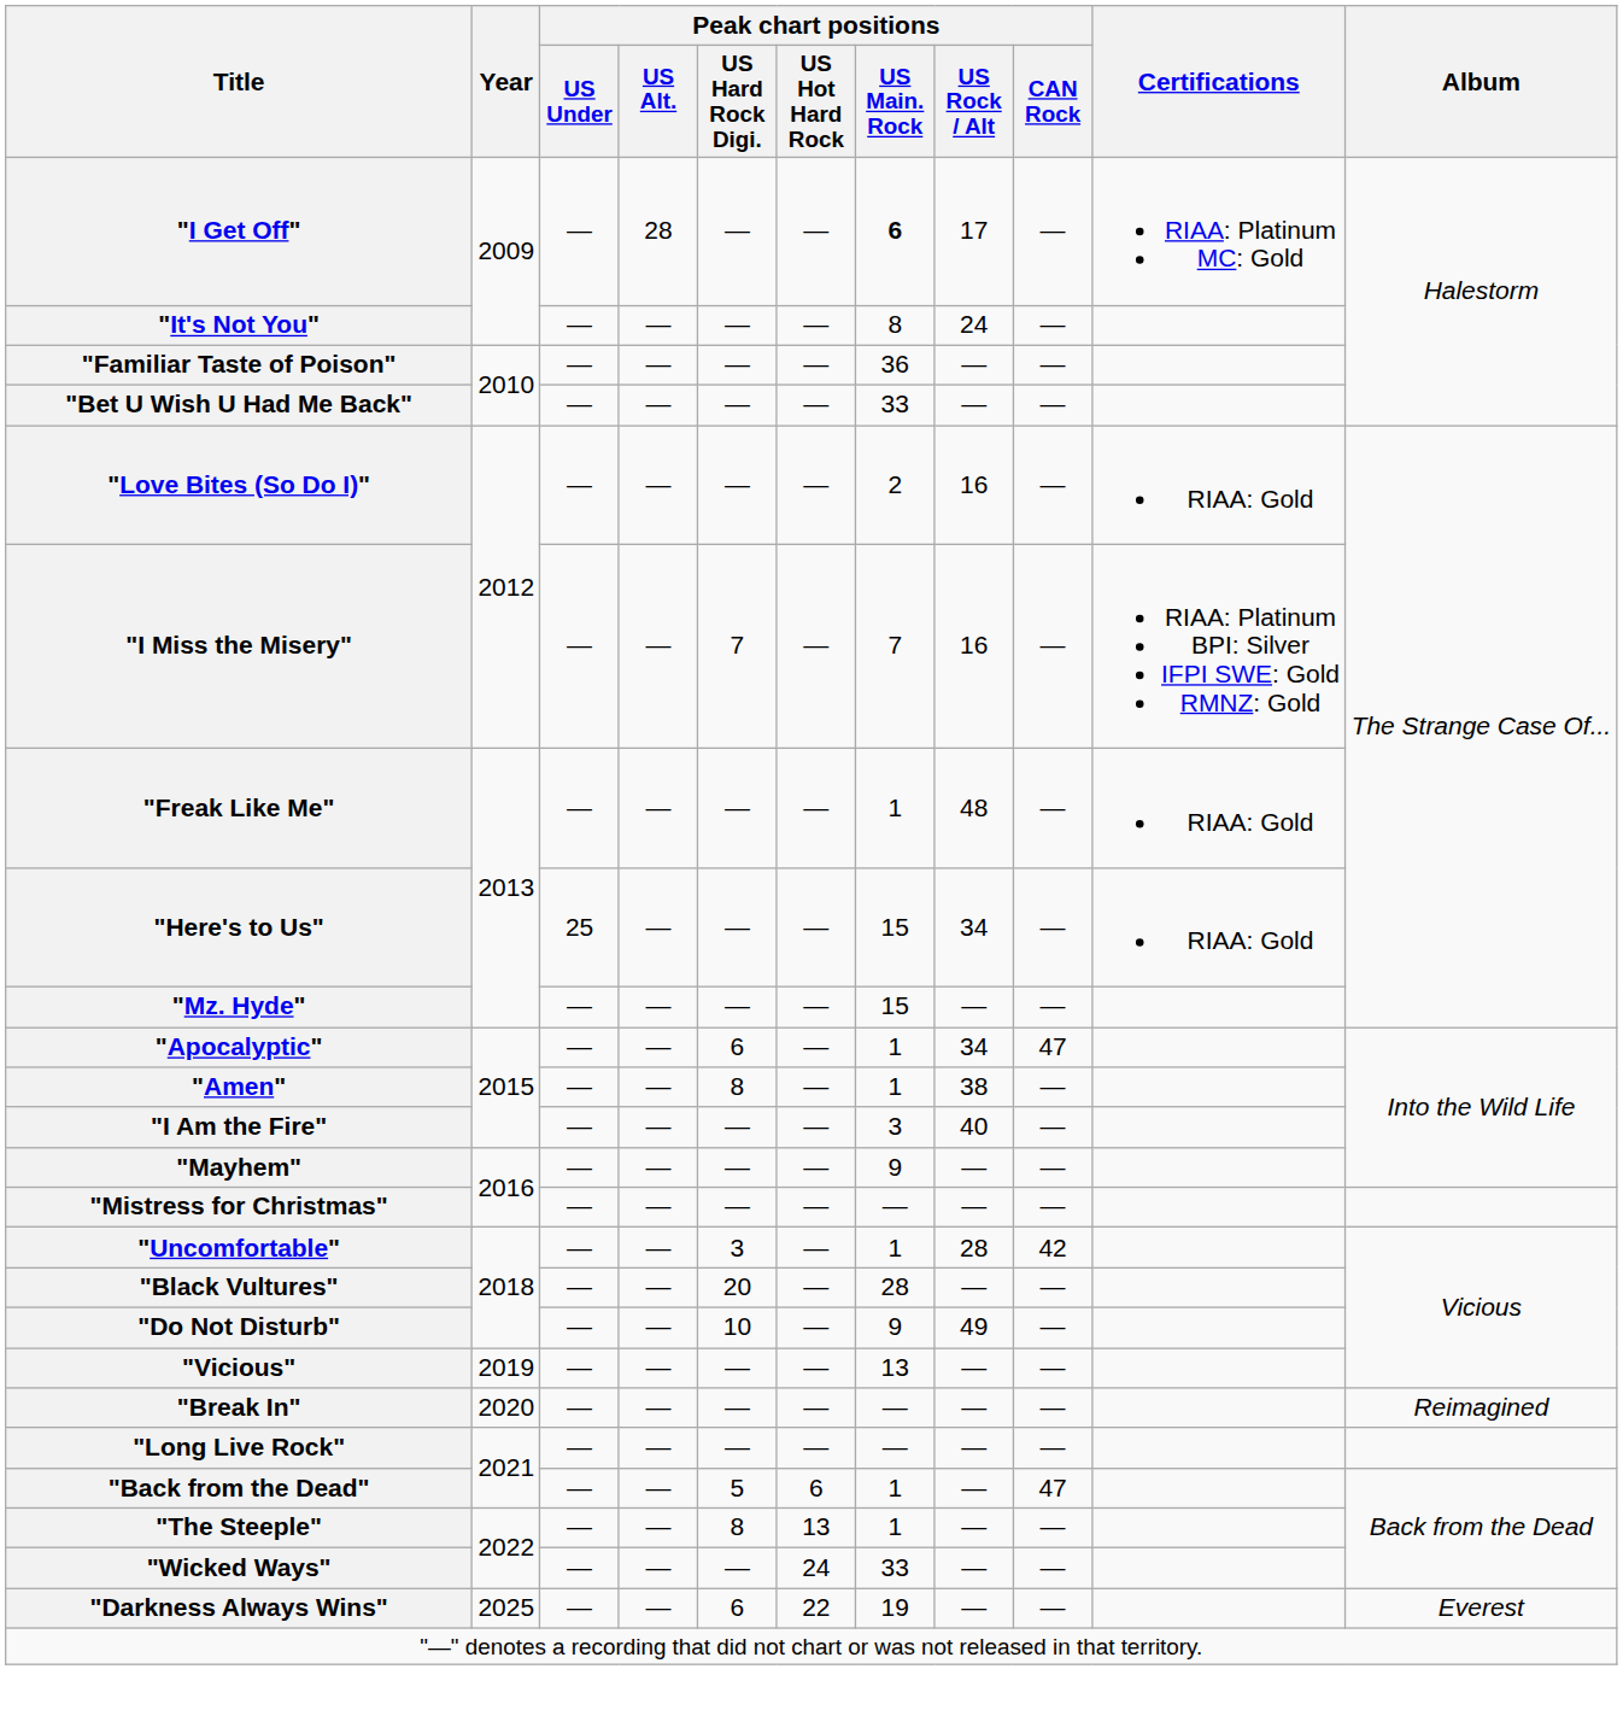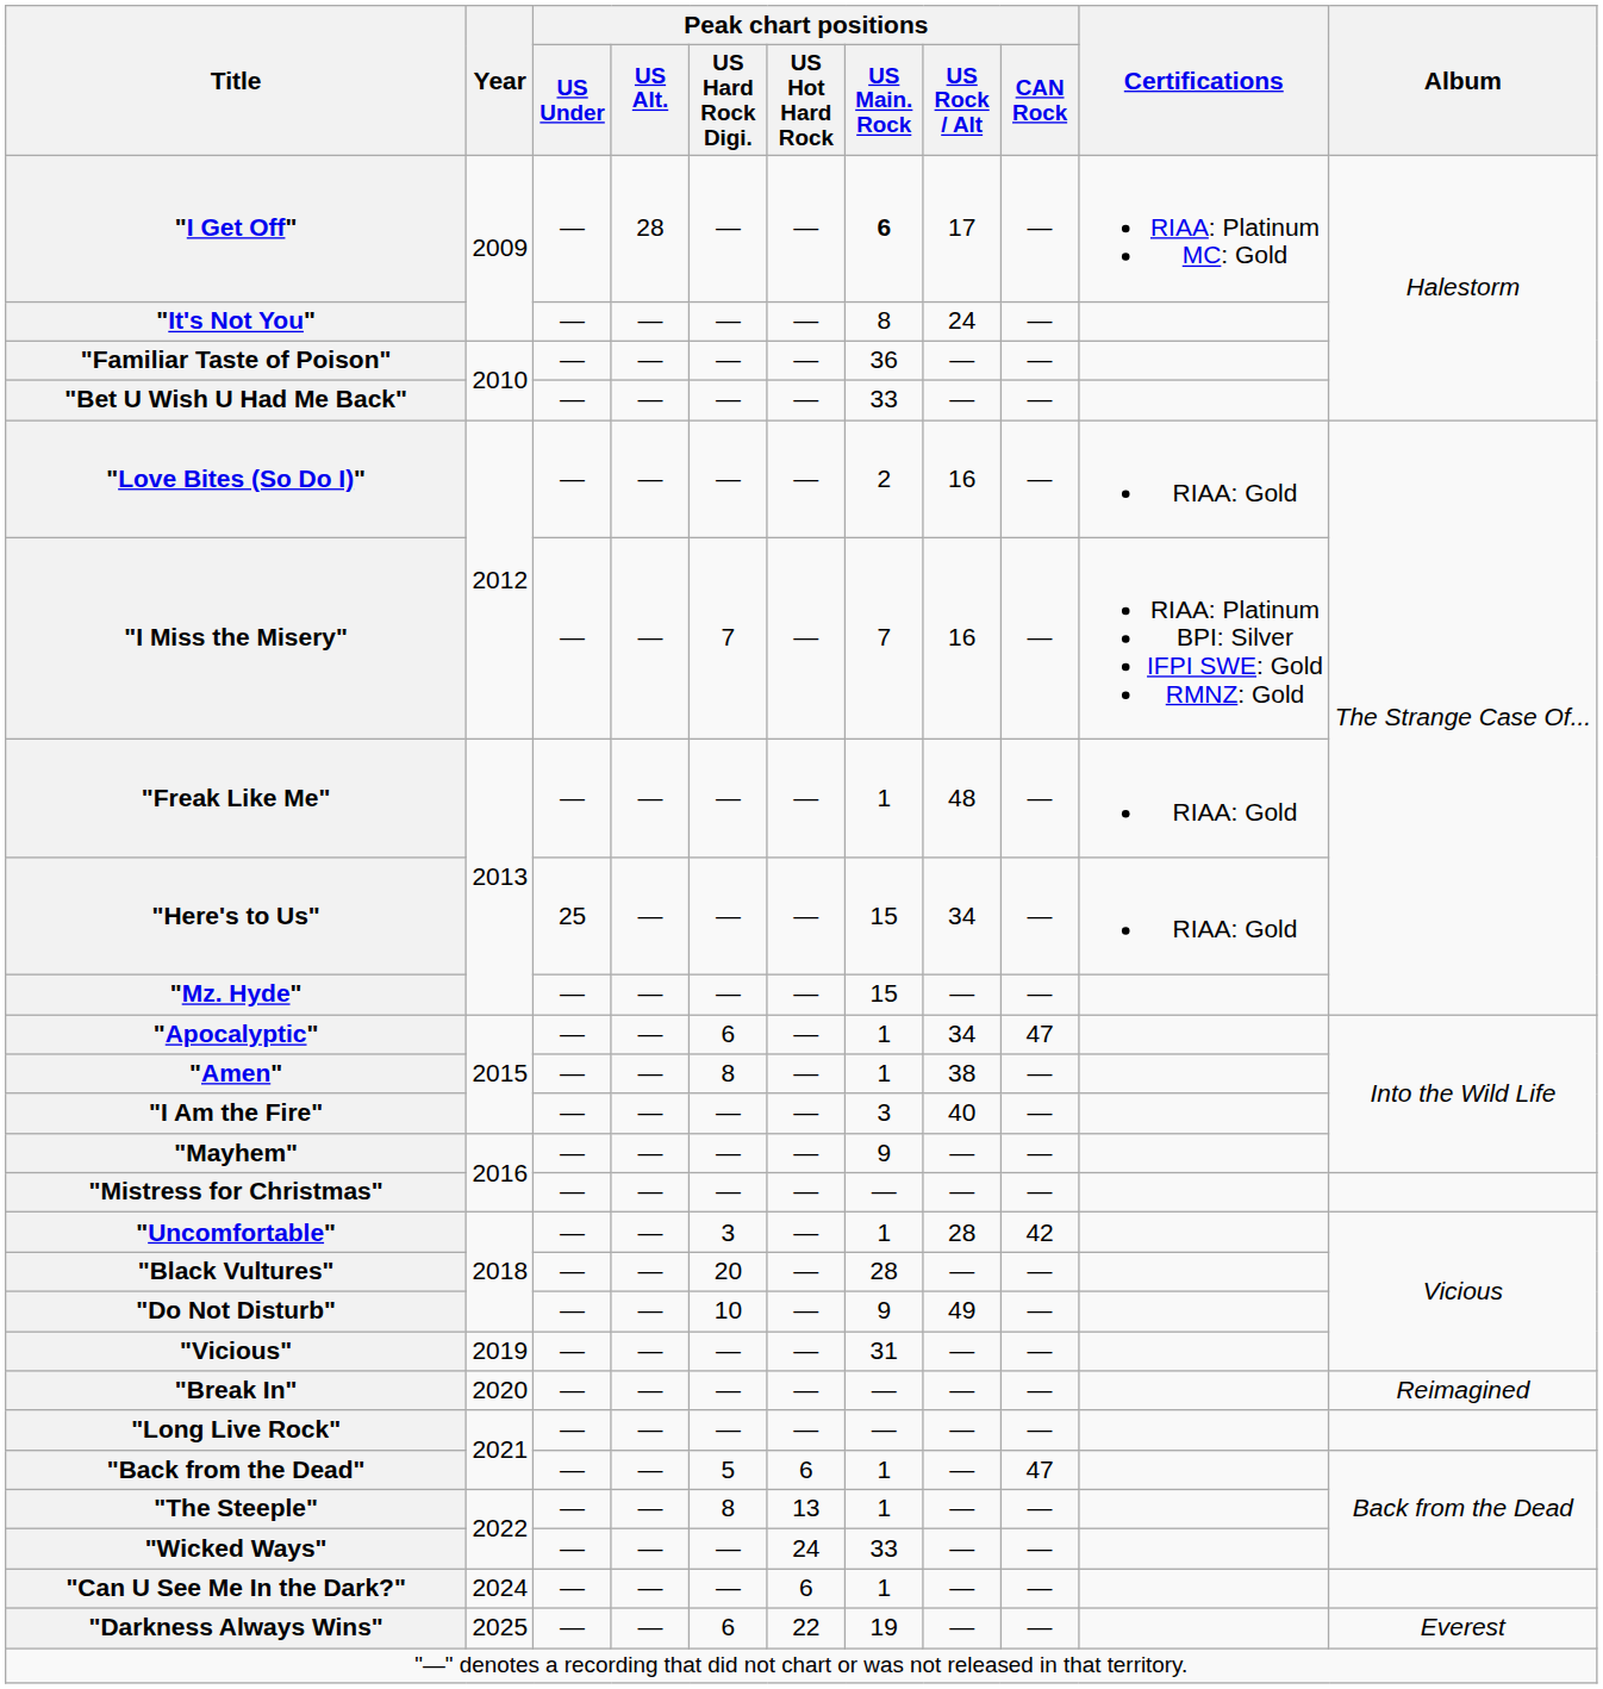"Vicious" | Peak chart positions / US Main. Rock: 13 -> 31
+ row: "Can U See Me In the Dark?" | 2024 | — | — | — | 6 | 1 | — | —
